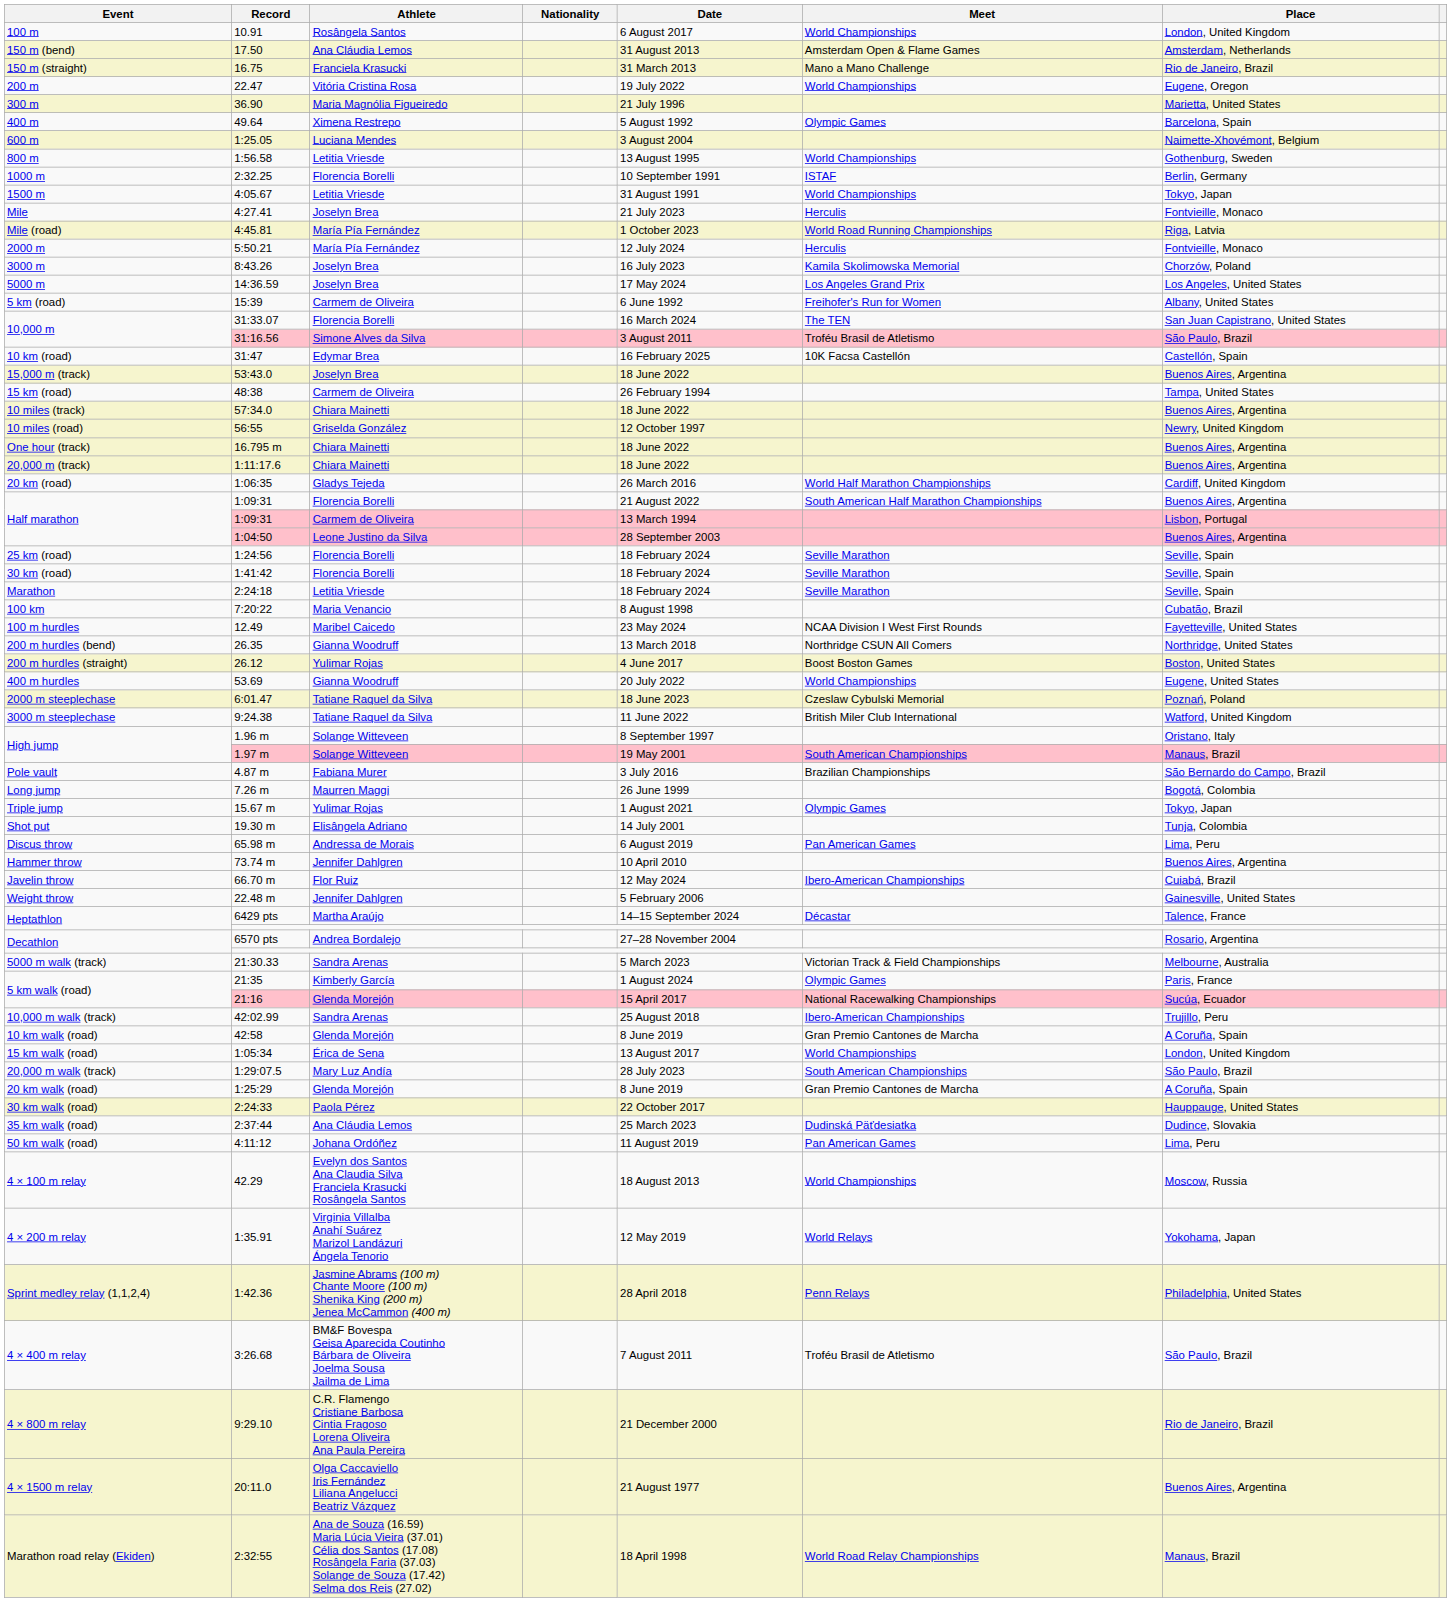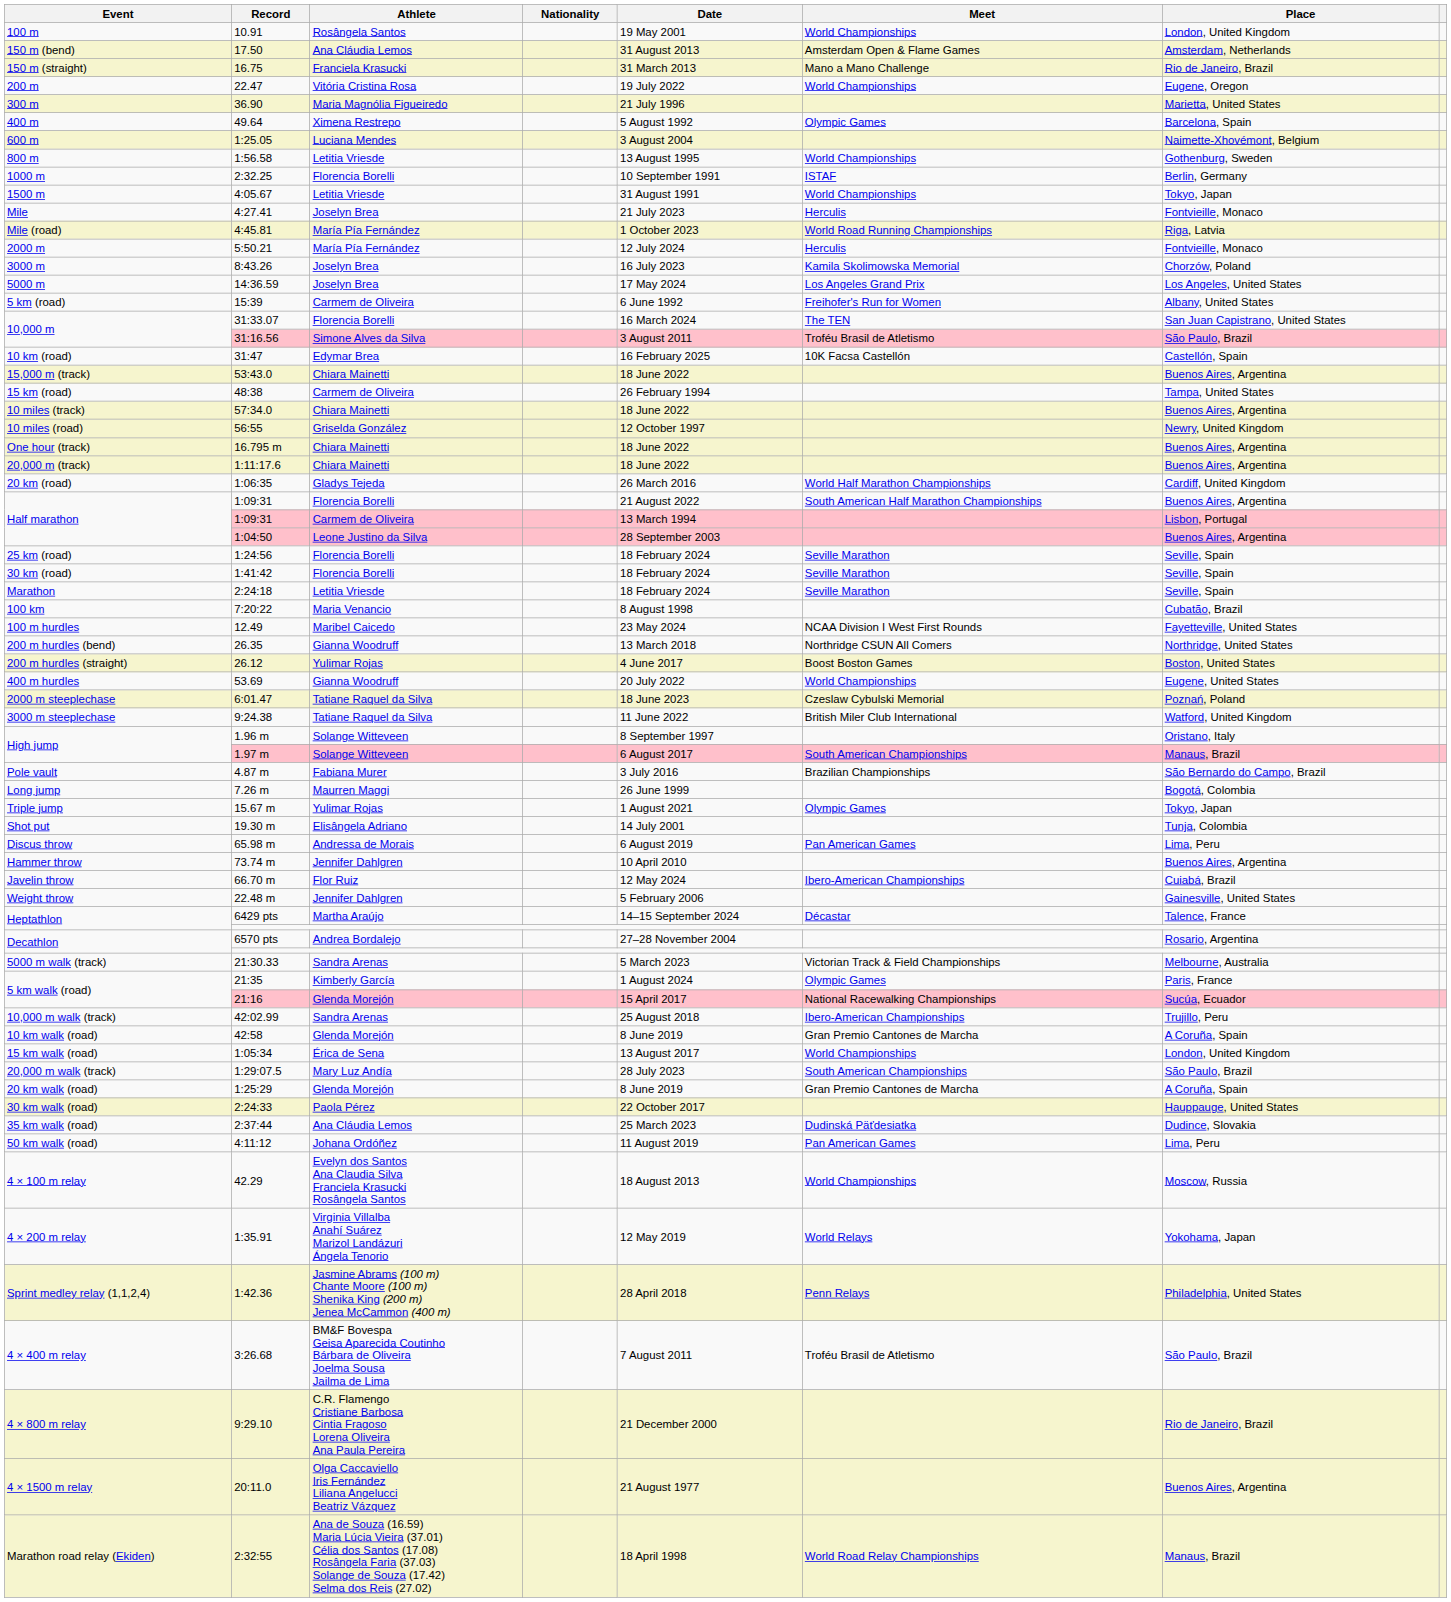100 m | Date: 6 August 2017 -> 19 May 2001
15,000 m (track) | Athlete: Joselyn Brea -> Chiara Mainetti
High jump / 1.97 m | Date: 19 May 2001 -> 6 August 2017
